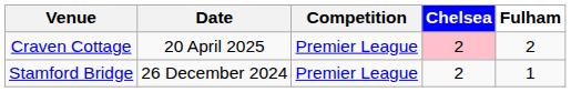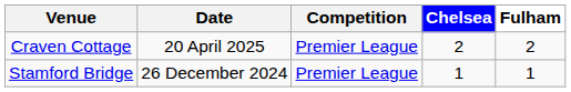Craven Cottage | Chelsea: pink background -> no background
Stamford Bridge | Chelsea: 2 -> 1
